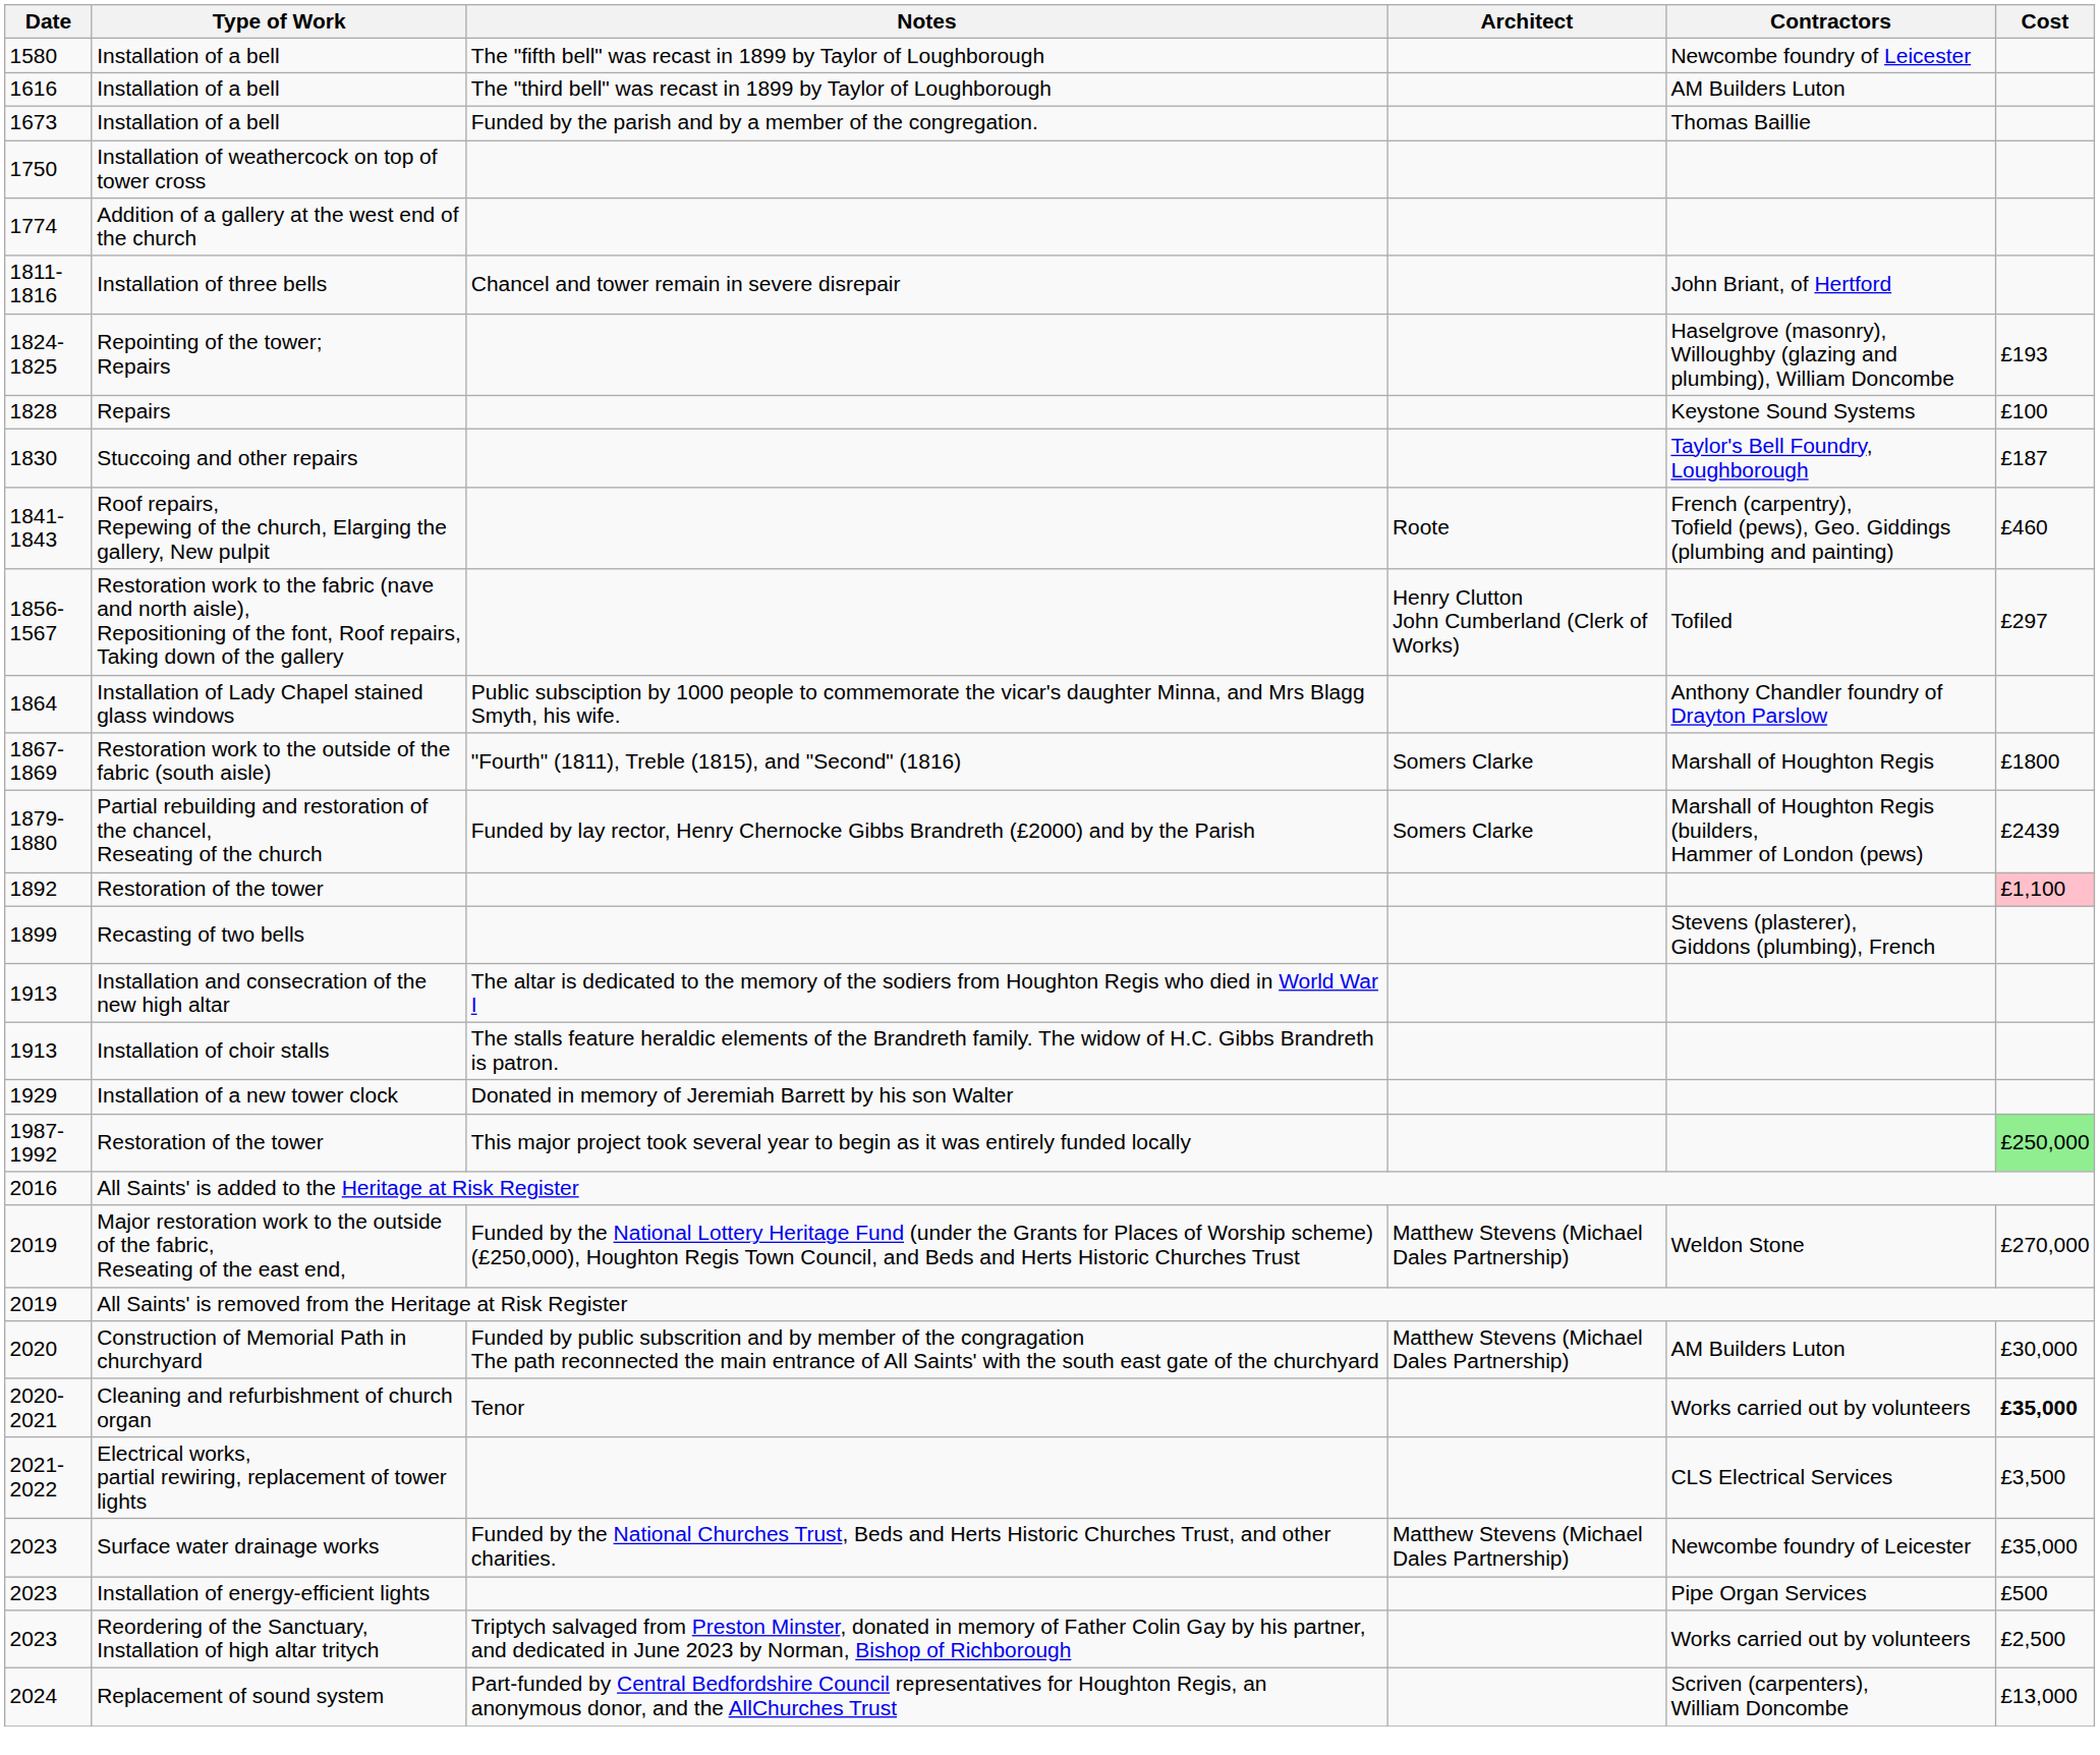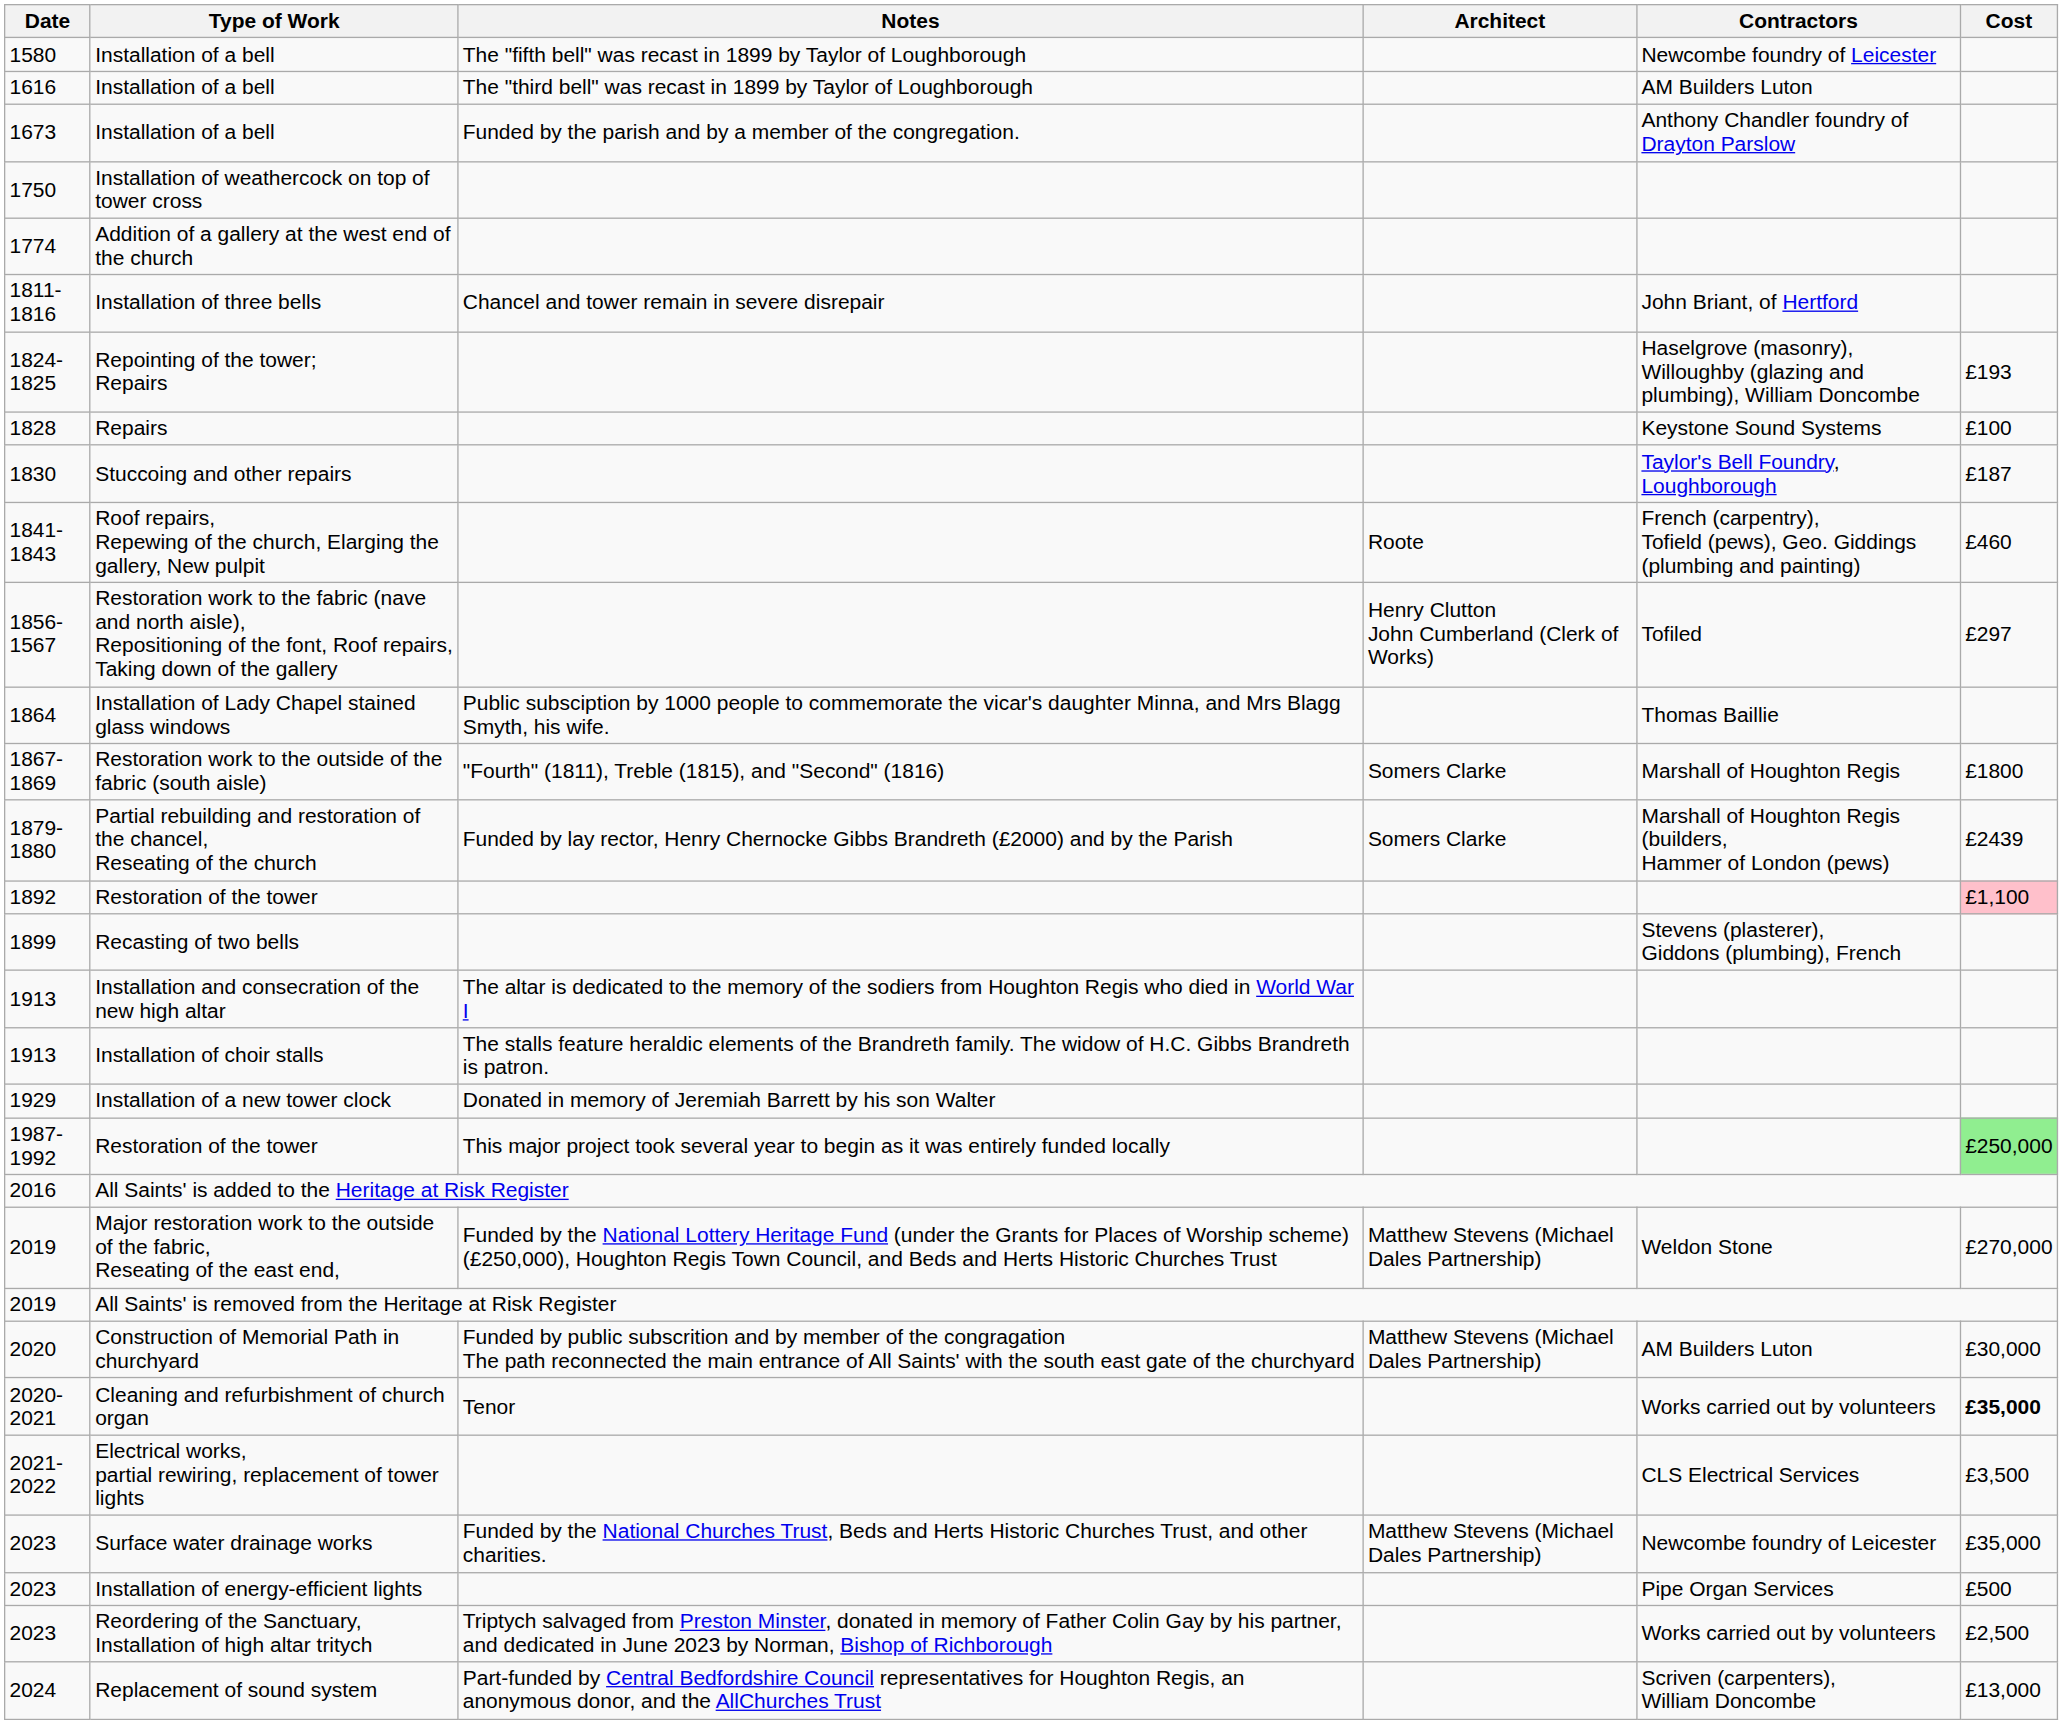1673 / Installation of a bell | Contractors: Thomas Baillie -> Anthony Chandler foundry of Drayton Parslow
Installation of Lady Chapel stained glass windows | Contractors: Anthony Chandler foundry of Drayton Parslow -> Thomas Baillie
